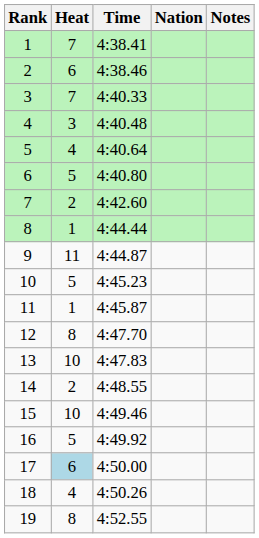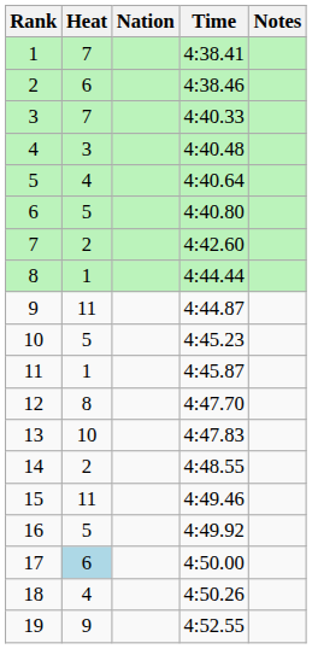columns swapped: Nation <-> Time
15 | Heat: 10 -> 11
19 | Heat: 8 -> 9
